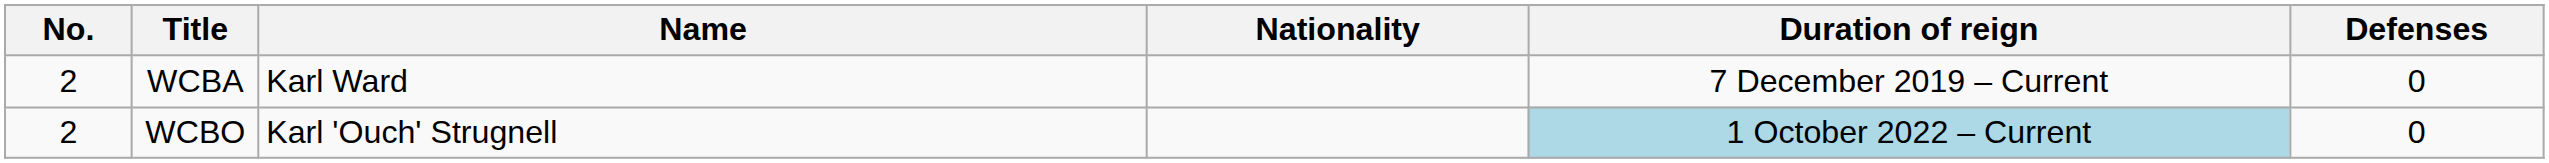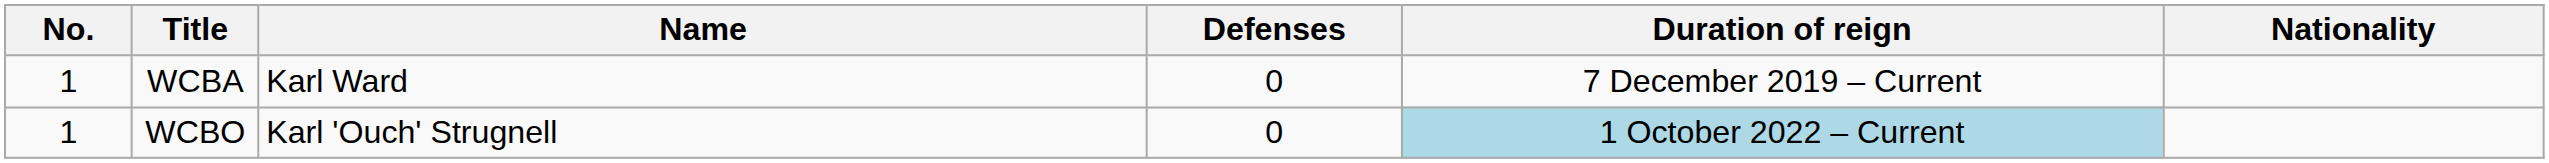columns swapped: Nationality <-> Defenses
WCBA | No.: 2 -> 1
WCBO | No.: 2 -> 1
